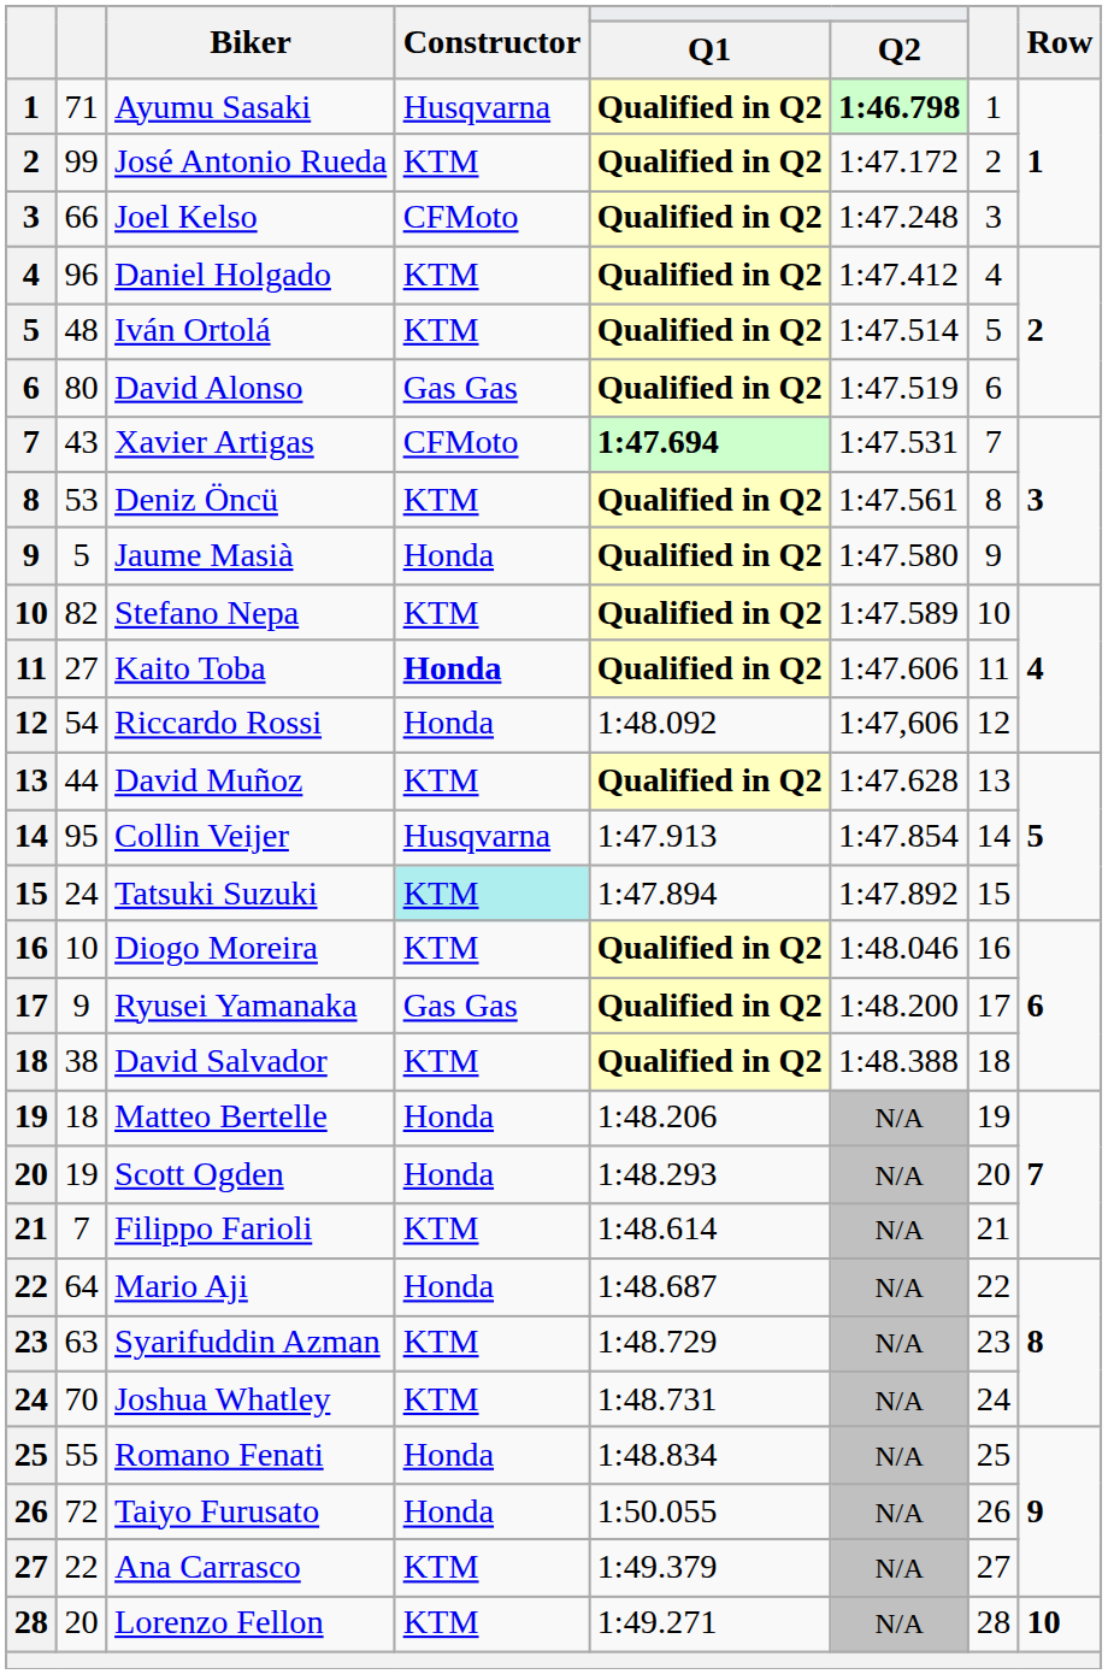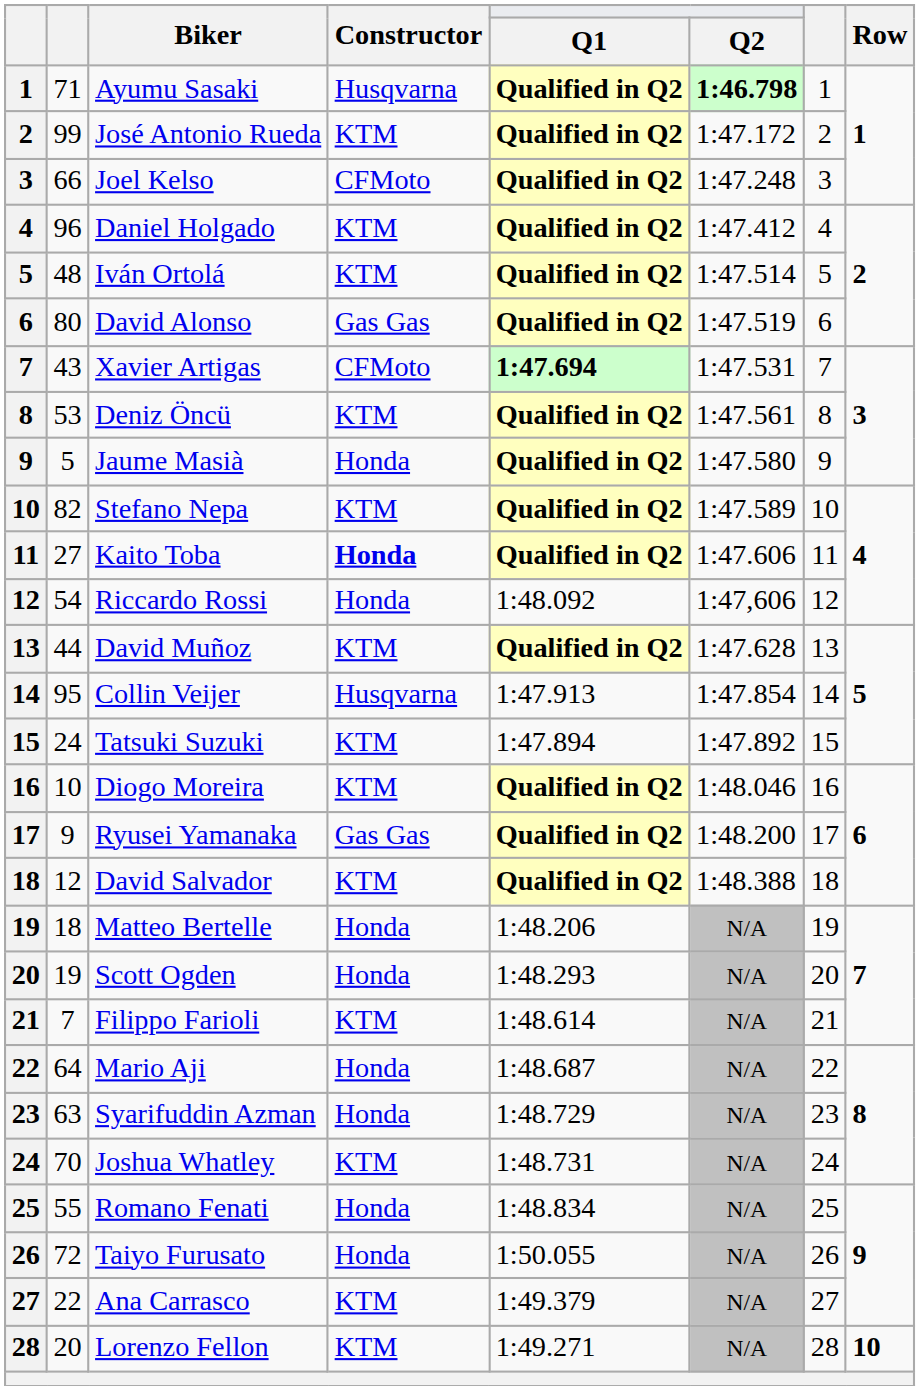Tatsuki Suzuki | Constructor: paleturquoise background -> no background
David Salvador | column 2: 38 -> 12
Syarifuddin Azman | Constructor: KTM -> Honda
